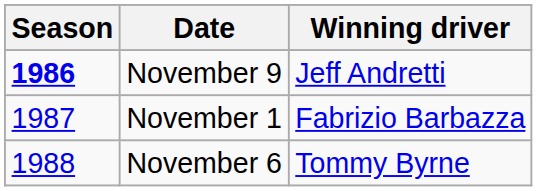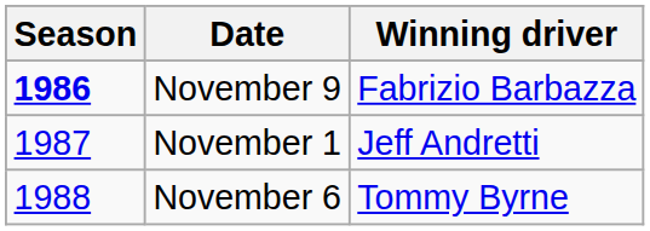November 9 | Winning driver: Jeff Andretti -> Fabrizio Barbazza
November 1 | Winning driver: Fabrizio Barbazza -> Jeff Andretti
